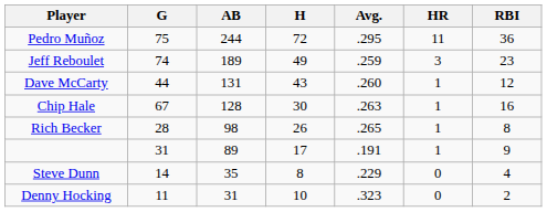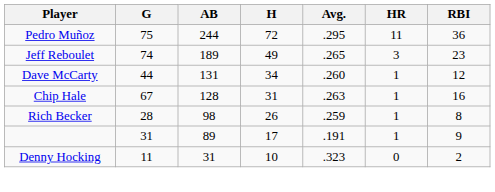Jeff Reboulet | Avg.: .259 -> .265
Dave McCarty | H: 43 -> 34
Chip Hale | H: 30 -> 31
Rich Becker | Avg.: .265 -> .259
- row: Steve Dunn | 14 | 35 | 8 | .229 | 0 | 4
